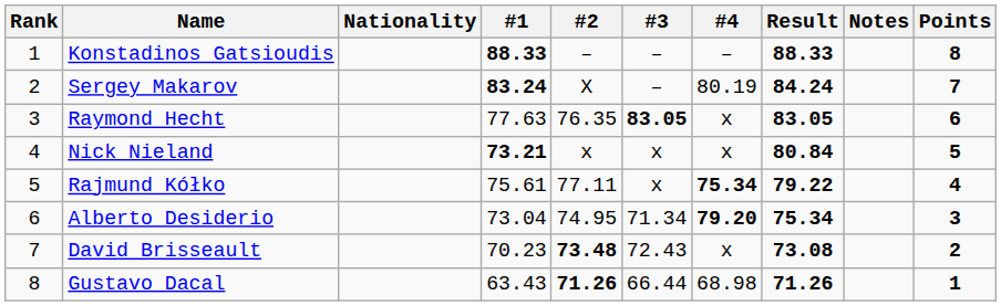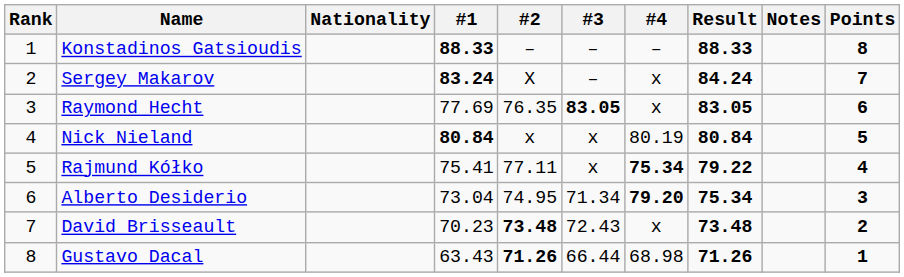Sergey Makarov | #4: 80.19 -> x
Raymond Hecht | #1: 77.63 -> 77.69
Nick Nieland | #1: 73.21 -> 80.84
Nick Nieland | #4: x -> 80.19
Rajmund Kółko | #1: 75.61 -> 75.41
David Brisseault | Result: 73.08 -> 73.48
